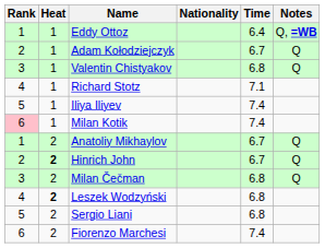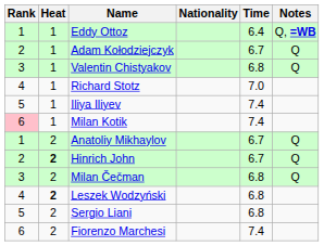Richard Stotz | Time: 7.1 -> 7.0
